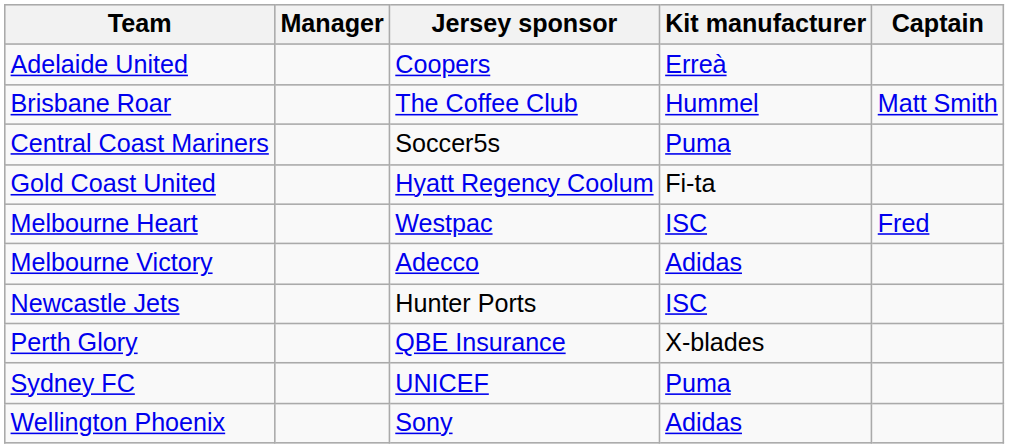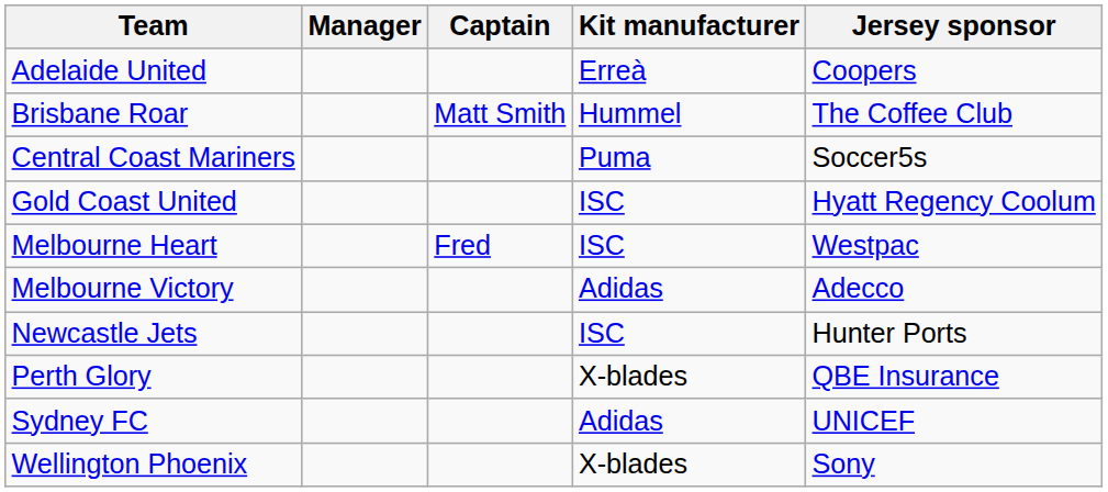columns swapped: Captain <-> Jersey sponsor
Gold Coast United | Kit manufacturer: Fi-ta -> ISC
Sydney FC | Kit manufacturer: Puma -> Adidas
Wellington Phoenix | Kit manufacturer: Adidas -> X-blades
